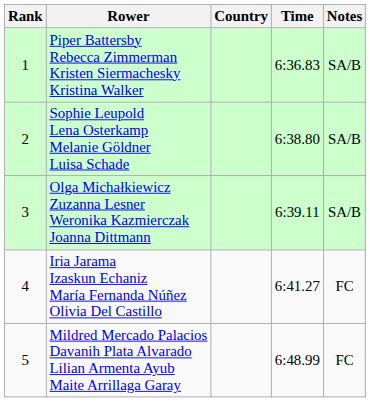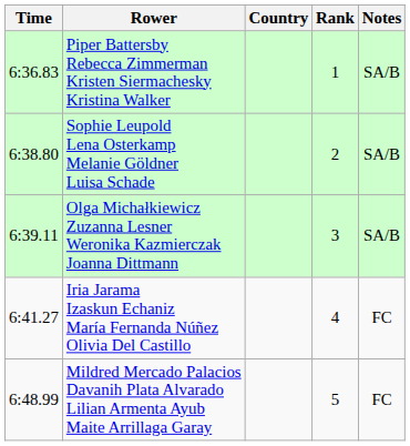columns swapped: Rank <-> Time
